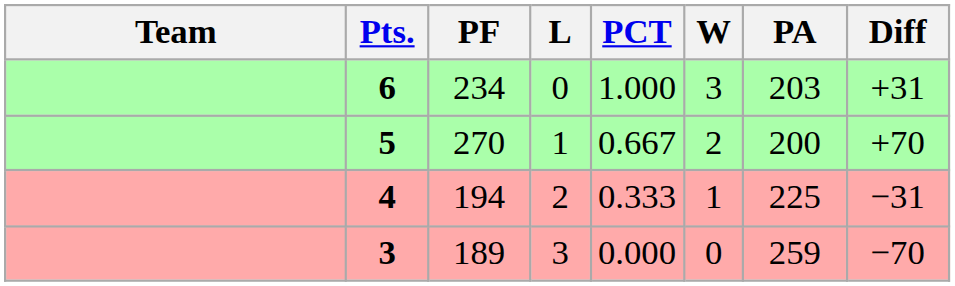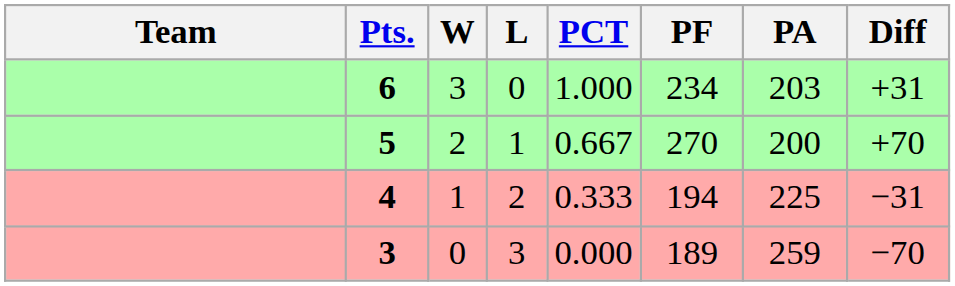columns swapped: W <-> PF
